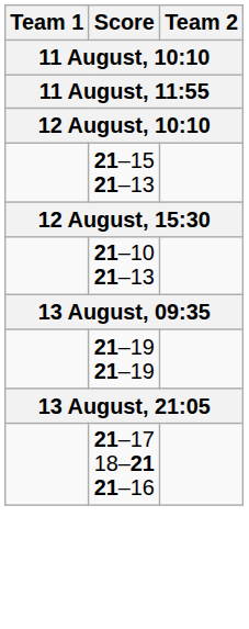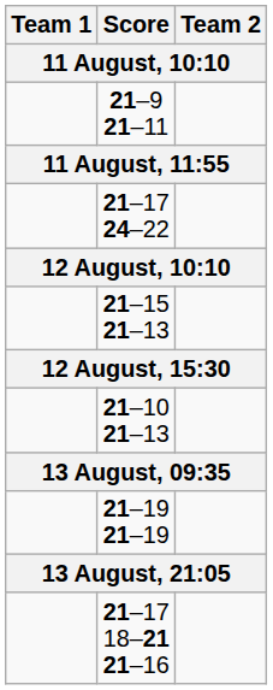+ row: 21–9 21–11
+ row: 21–17 24–22
